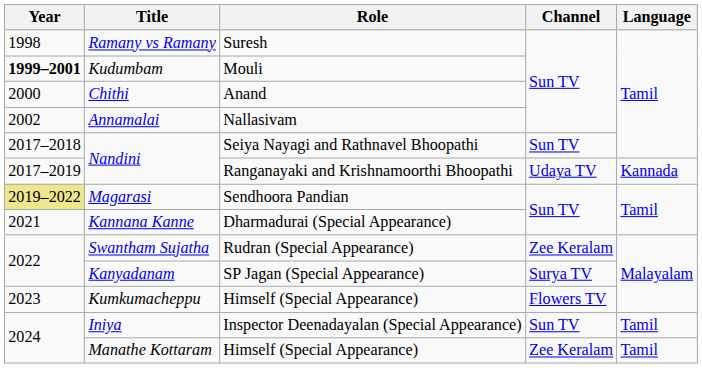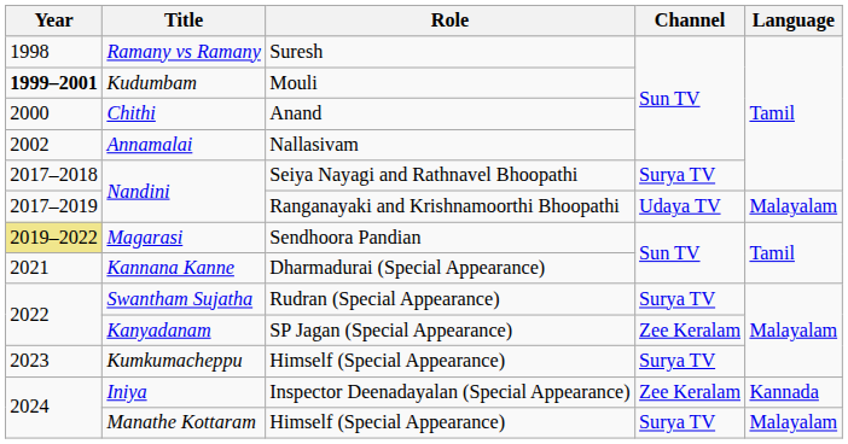Nandini / Seiya Nayagi and Rathnavel Bhoopathi | Channel: Sun TV -> Surya TV
Nandini / Ranganayaki and Krishnamoorthi Bhoopathi | Language: Kannada -> Malayalam
Swantham Sujatha | Channel: Zee Keralam -> Surya TV
Kanyadanam | Channel: Surya TV -> Zee Keralam
Kumkumacheppu | Channel: Flowers TV -> Surya TV
Iniya | Channel: Sun TV -> Zee Keralam
Iniya | Language: Tamil -> Kannada
Manathe Kottaram | Channel: Zee Keralam -> Surya TV
Manathe Kottaram | Language: Tamil -> Malayalam
